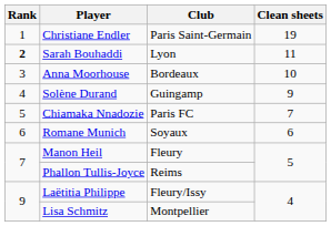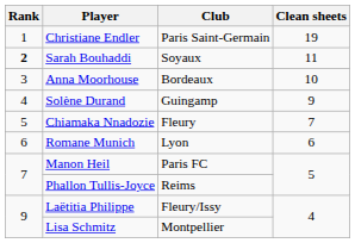Sarah Bouhaddi | Club: Lyon -> Soyaux
Chiamaka Nnadozie | Club: Paris FC -> Fleury
Romane Munich | Club: Soyaux -> Lyon
Manon Heil | Club: Fleury -> Paris FC
